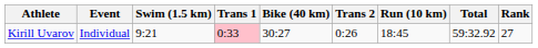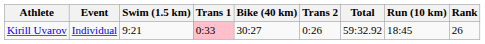columns swapped: Run (10 km) <-> Total
Kirill Uvarov | Rank: 27 -> 26
